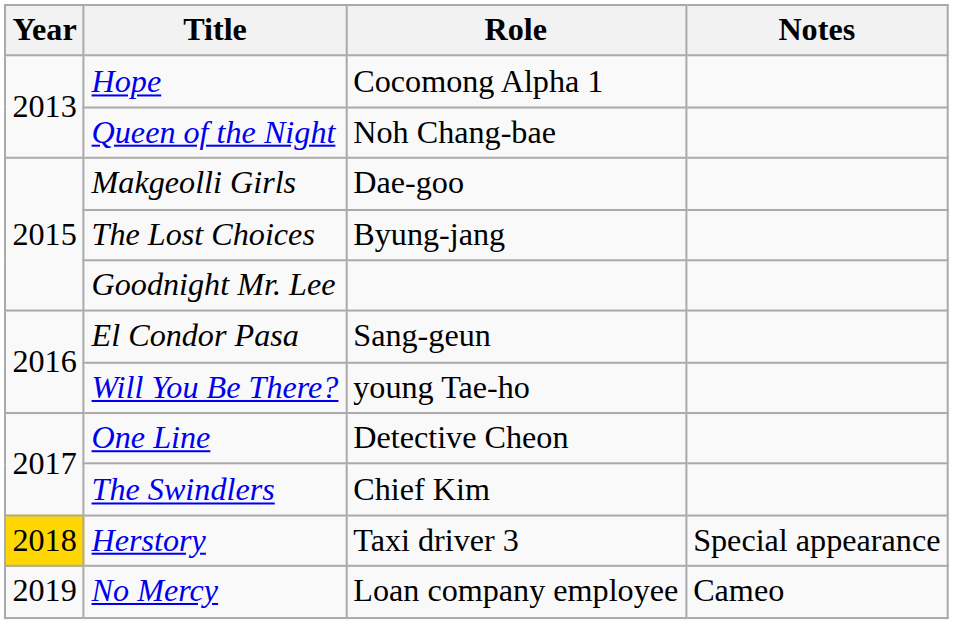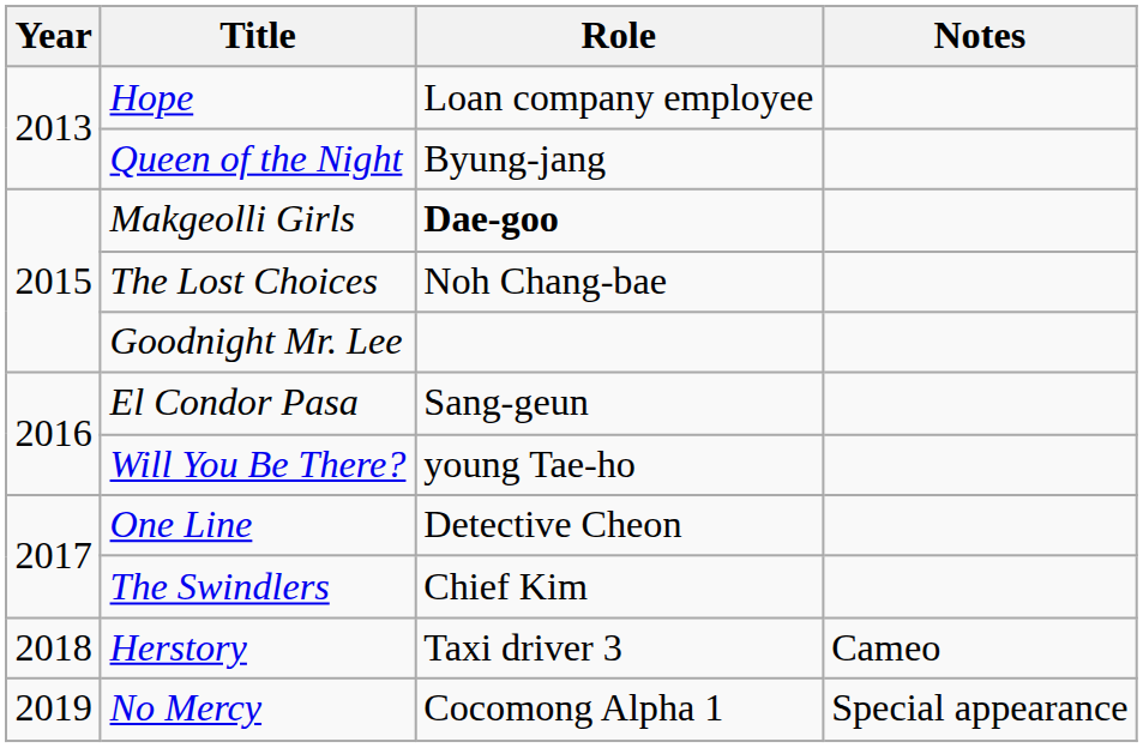Hope | Role: Cocomong Alpha 1 -> Loan company employee
Queen of the Night | Role: Noh Chang-bae -> Byung-jang
Makgeolli Girls | Role: normal -> bold
The Lost Choices | Role: Byung-jang -> Noh Chang-bae
Herstory | Year: gold background -> no background
Herstory | Notes: Special appearance -> Cameo
No Mercy | Role: Loan company employee -> Cocomong Alpha 1
No Mercy | Notes: Cameo -> Special appearance
